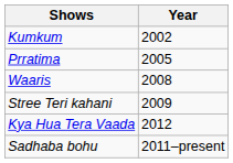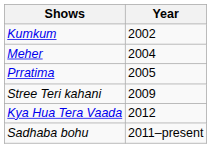+ row: Meher | 2004
- row: Waaris | 2008
